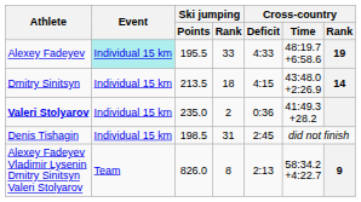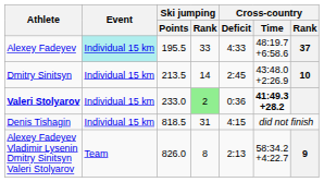Alexey Fadeyev | Cross-country / Rank: 19 -> 37
Dmitry Sinitsyn | Ski jumping / Rank: 18 -> 14
Dmitry Sinitsyn | Cross-country / Deficit: 4:15 -> 2:45
Dmitry Sinitsyn | Cross-country / Rank: 14 -> 10
Valeri Stolyarov | Ski jumping / Points: 235.0 -> 233.0
Valeri Stolyarov | Ski jumping / Rank: no background -> lightgreen background
Valeri Stolyarov | Cross-country / Time: normal -> bold
Denis Tishagin | Ski jumping / Points: 198.5 -> 818.5
Denis Tishagin | Cross-country / Deficit: 2:45 -> 4:15
